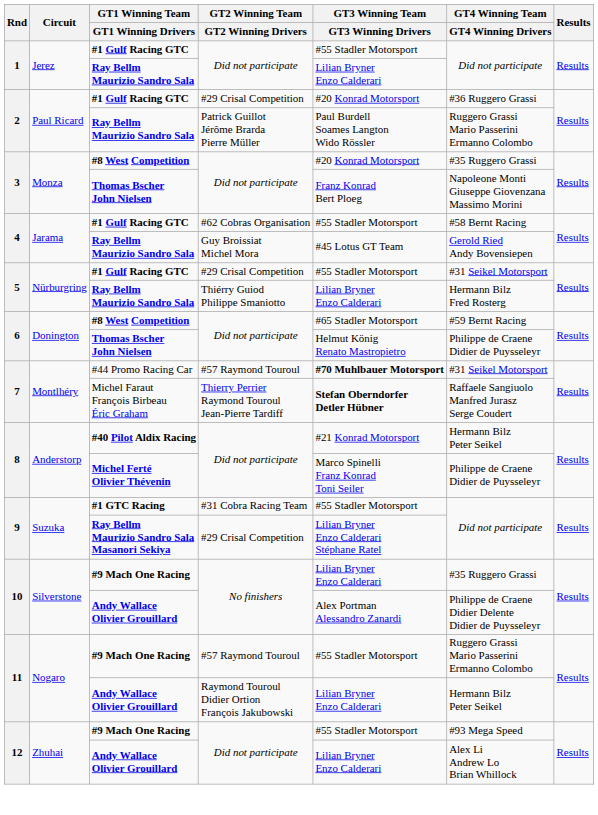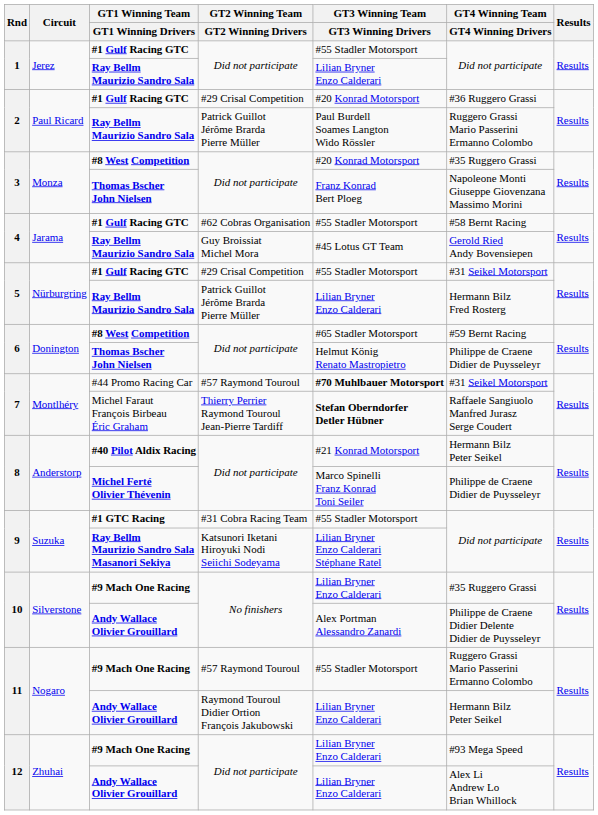5 / Ray Bellm Maurizio Sandro Sala | GT2 Winning Team / GT2 Winning Drivers: Thiérry Guiod Philippe Smaniotto -> Patrick Guillot Jérôme Brarda Pierre Müller
9 / Ray Bellm Maurizio Sandro Sala Masanori Sekiya | GT2 Winning Team / GT2 Winning Drivers: #29 Crisal Competition -> Katsunori Iketani Hiroyuki Nodi Seiichi Sodeyama
12 / #9 Mach One Racing | GT3 Winning Team / GT3 Winning Drivers: #55 Stadler Motorsport -> Lilian Bryner Enzo Calderari
